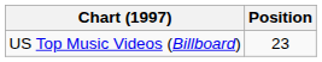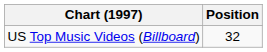US Top Music Videos (Billboard) | Position: 23 -> 32
